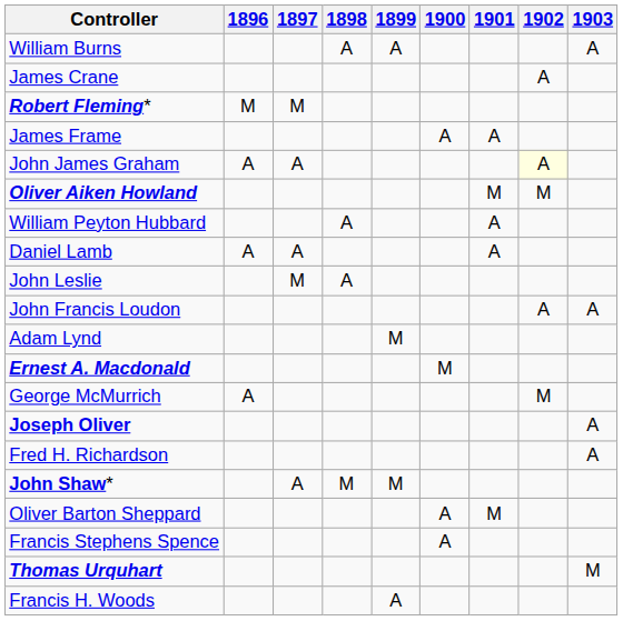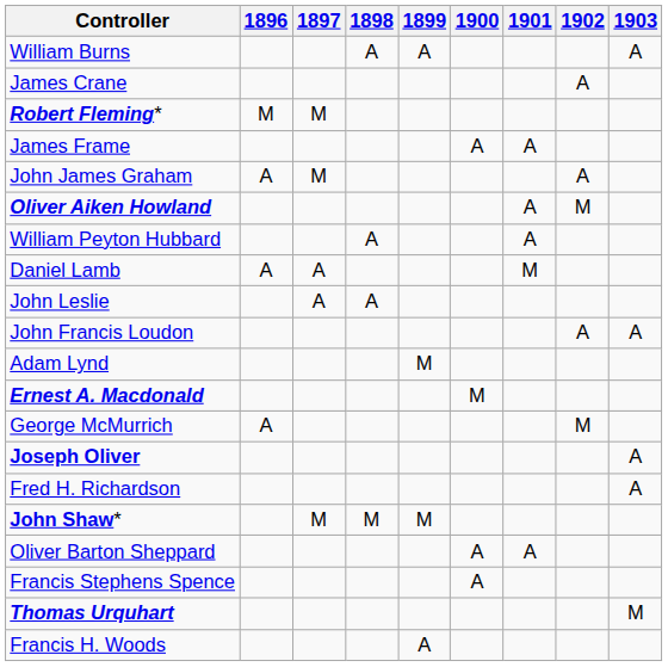John James Graham | 1897: A -> M
John James Graham | 1902: lightyellow background -> no background
Oliver Aiken Howland | 1901: M -> A
Daniel Lamb | 1901: A -> M
John Leslie | 1897: M -> A
John Shaw* | 1897: A -> M
Oliver Barton Sheppard | 1901: M -> A
